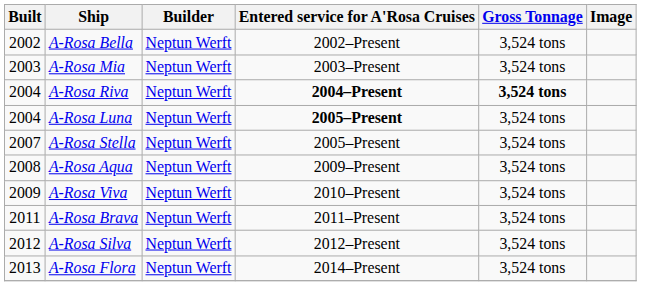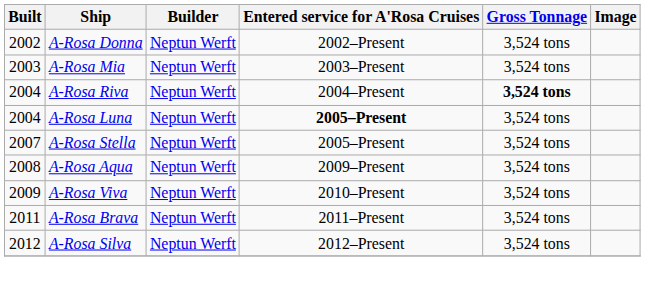- row: 2002 | A-Rosa Bella | Neptun Werft | 2002–Present | 3,524 tons
+ row: 2002 | A-Rosa Donna | Neptun Werft | 2002–Present | 3,524 tons
A-Rosa Riva | Entered service for A'Rosa Cruises: bold -> normal
- row: 2013 | A-Rosa Flora | Neptun Werft | 2014–Present | 3,524 tons
